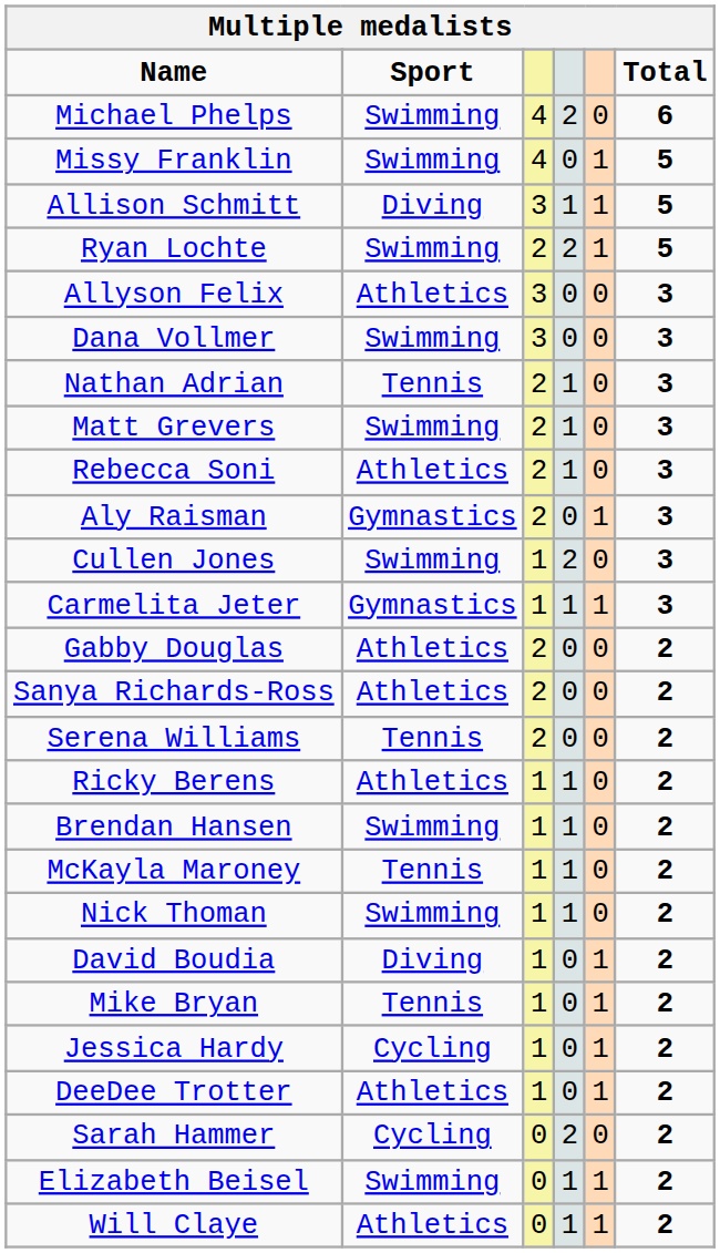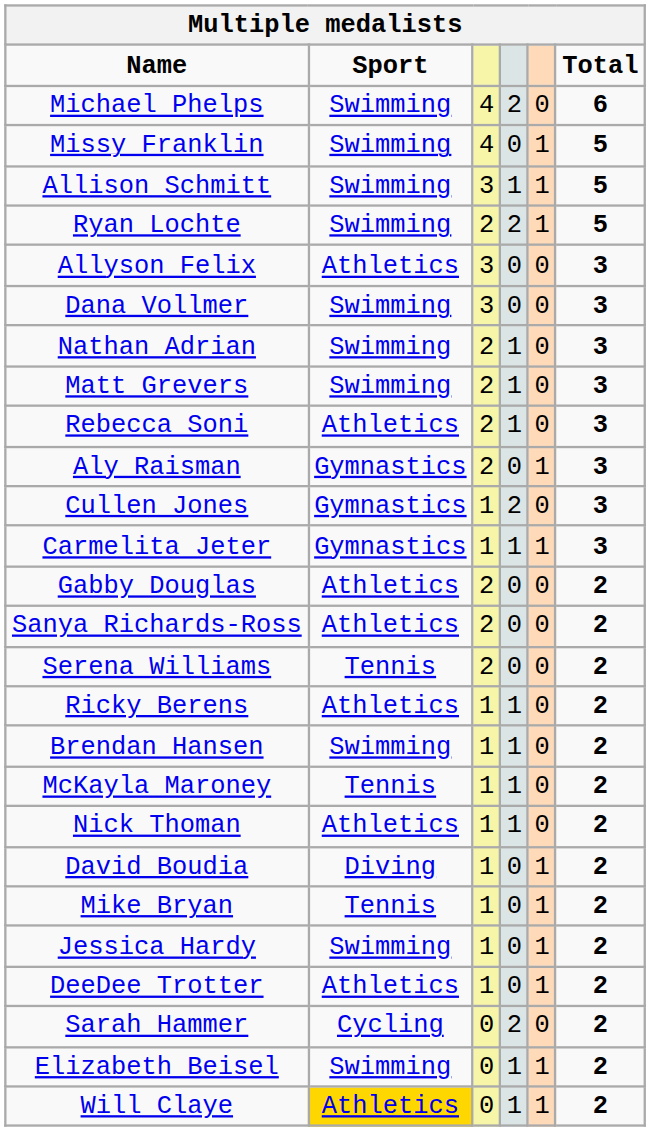Allison Schmitt | Sport: Diving -> Swimming
Nathan Adrian | Sport: Tennis -> Swimming
Cullen Jones | Sport: Swimming -> Gymnastics
Nick Thoman | Sport: Swimming -> Athletics
Jessica Hardy | Sport: Cycling -> Swimming
Will Claye | Sport: no background -> gold background
